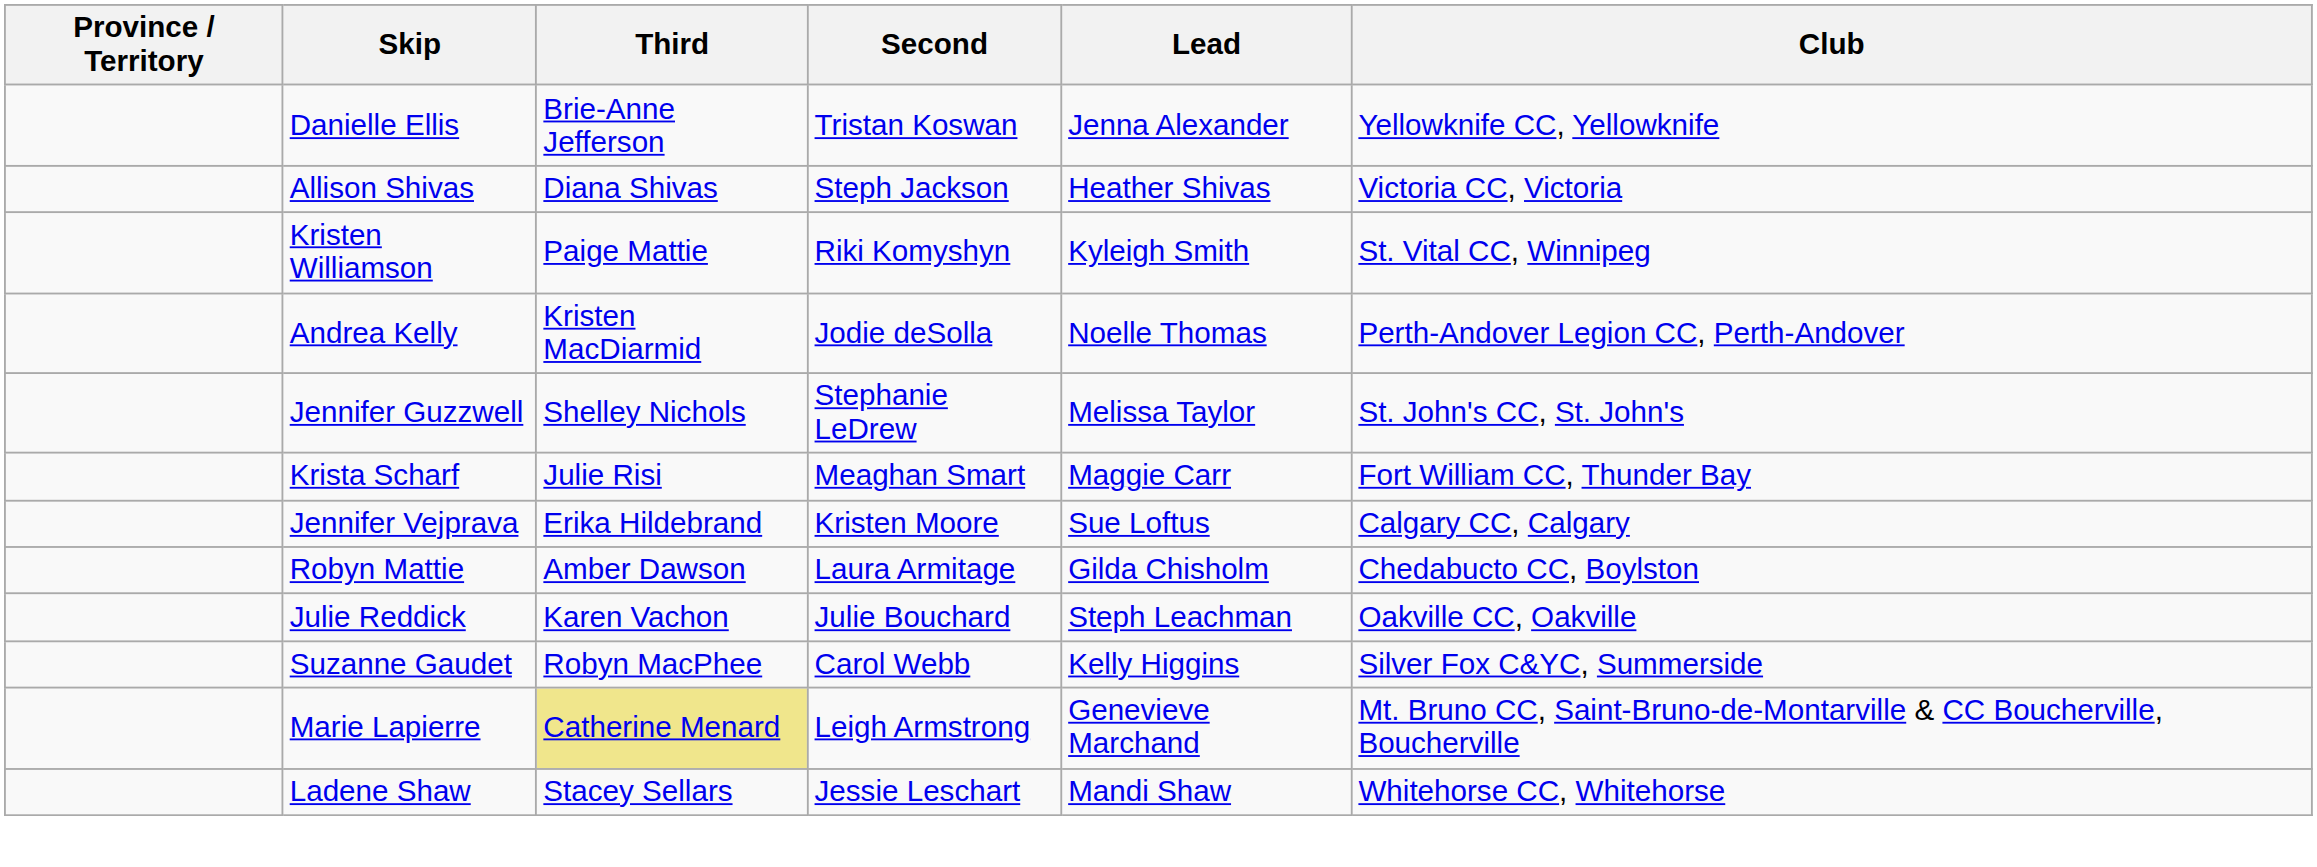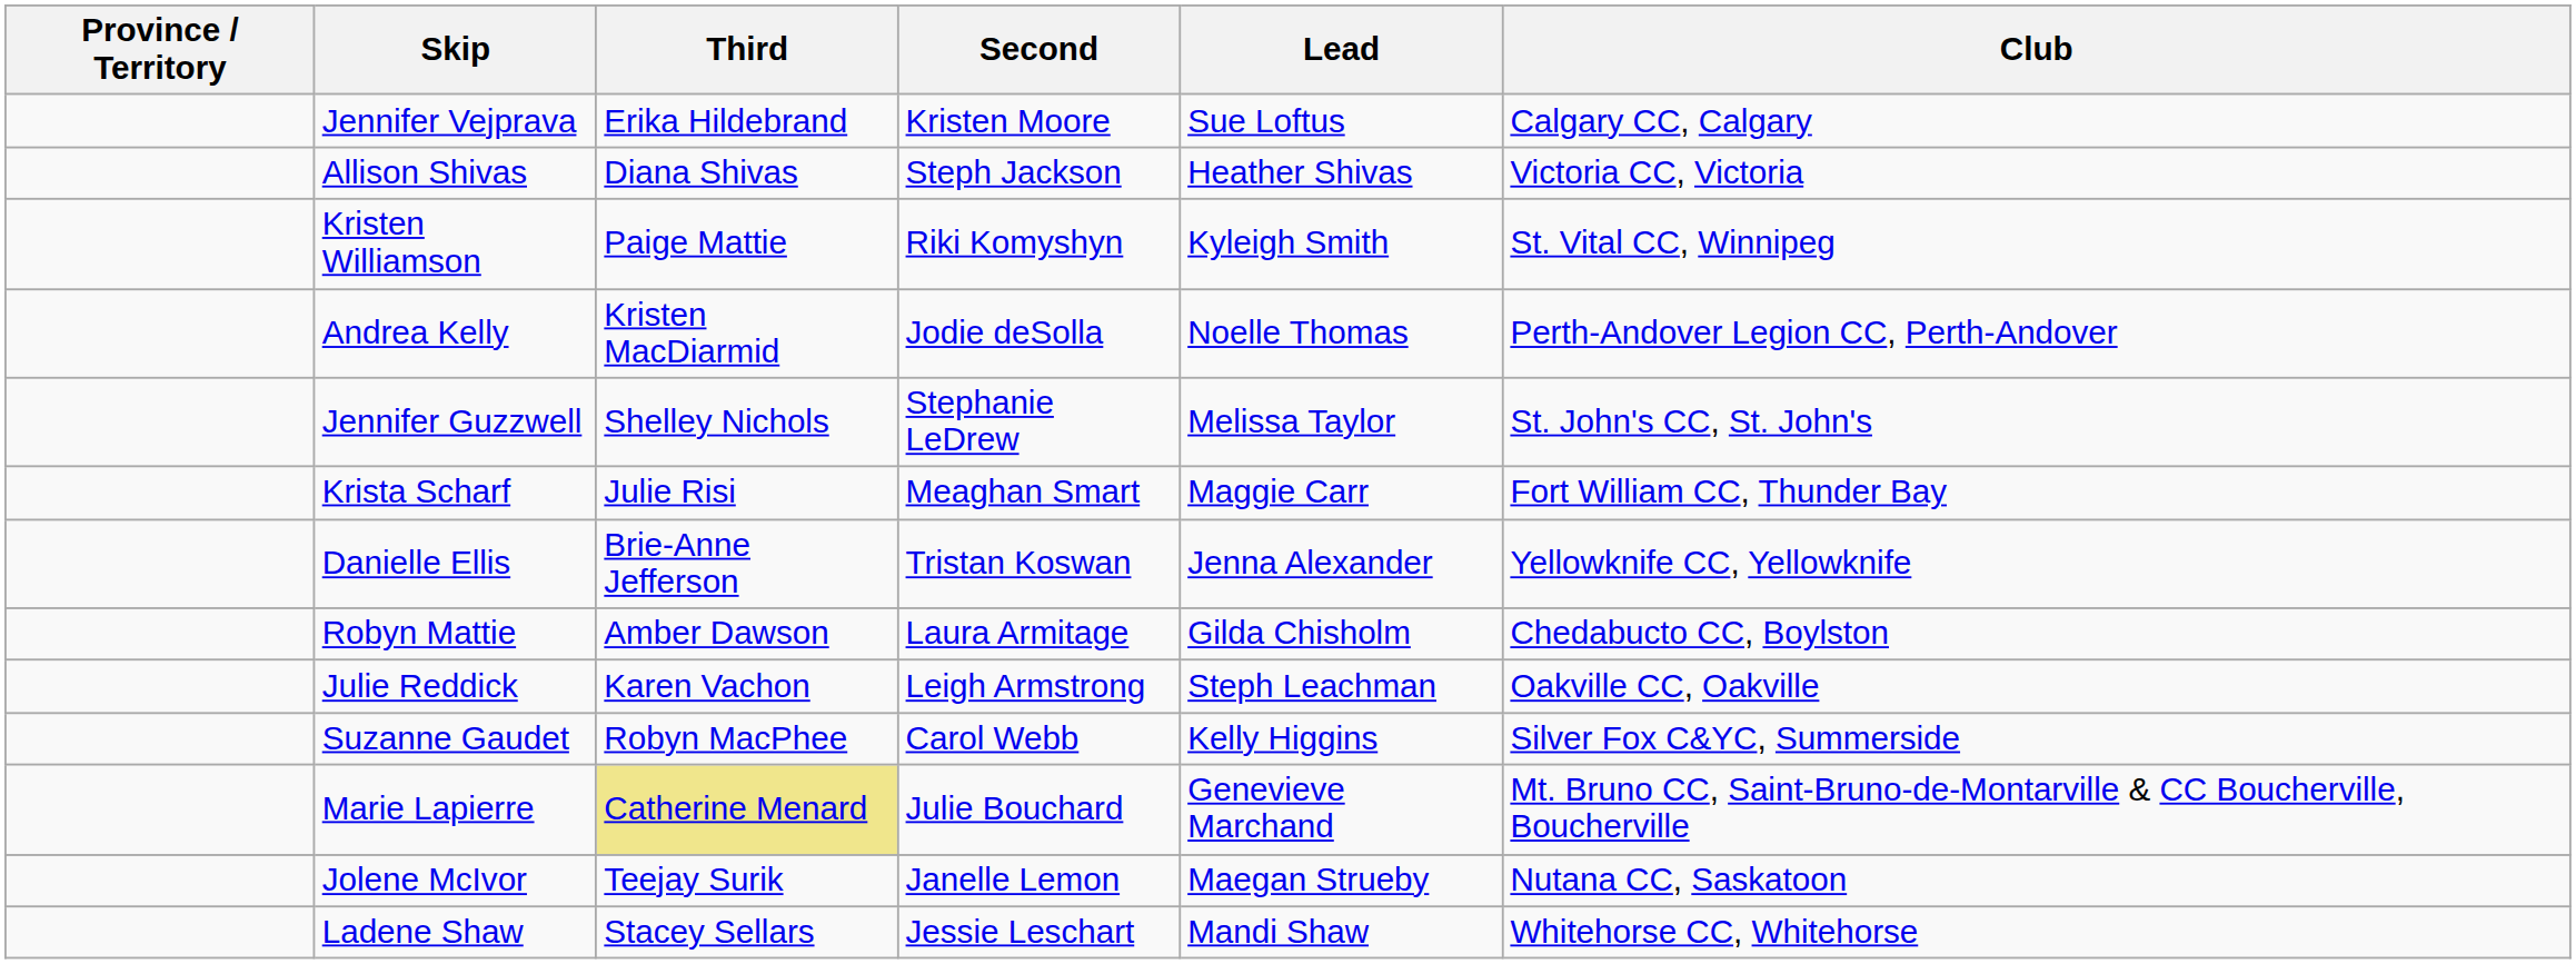rows swapped: Jennifer Vejprava <-> Danielle Ellis
Julie Reddick | Second: Julie Bouchard -> Leigh Armstrong
Marie Lapierre | Second: Leigh Armstrong -> Julie Bouchard
+ row: Jolene McIvor | Teejay Surik | Janelle Lemon | Maegan Strueby | Nutana CC, Saskatoon
